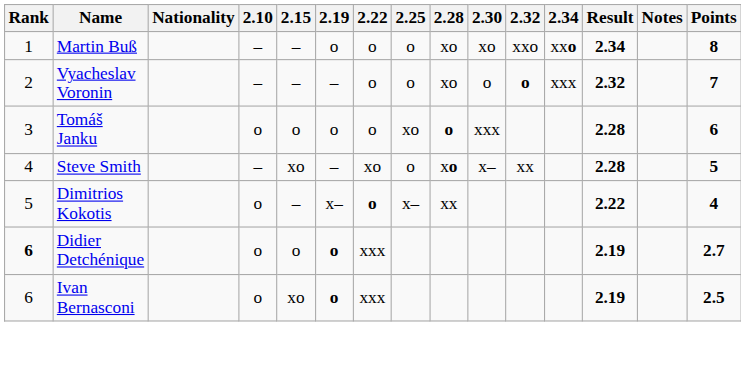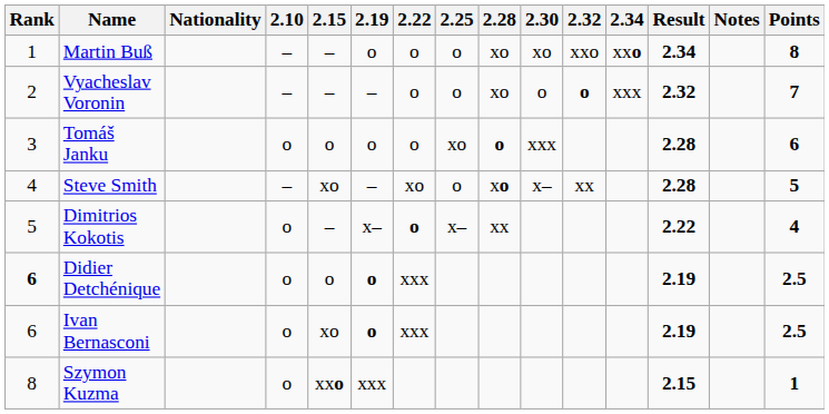Didier Detchénique | Points: 2.7 -> 2.5
+ row: 8 | Szymon Kuzma | o | xxo | xxx | 2.15 | 1
